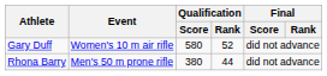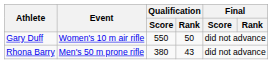Gary Duff | Qualification / Score: 580 -> 550
Gary Duff | Qualification / Rank: 52 -> 50
Rhona Barry | Qualification / Rank: 44 -> 43
